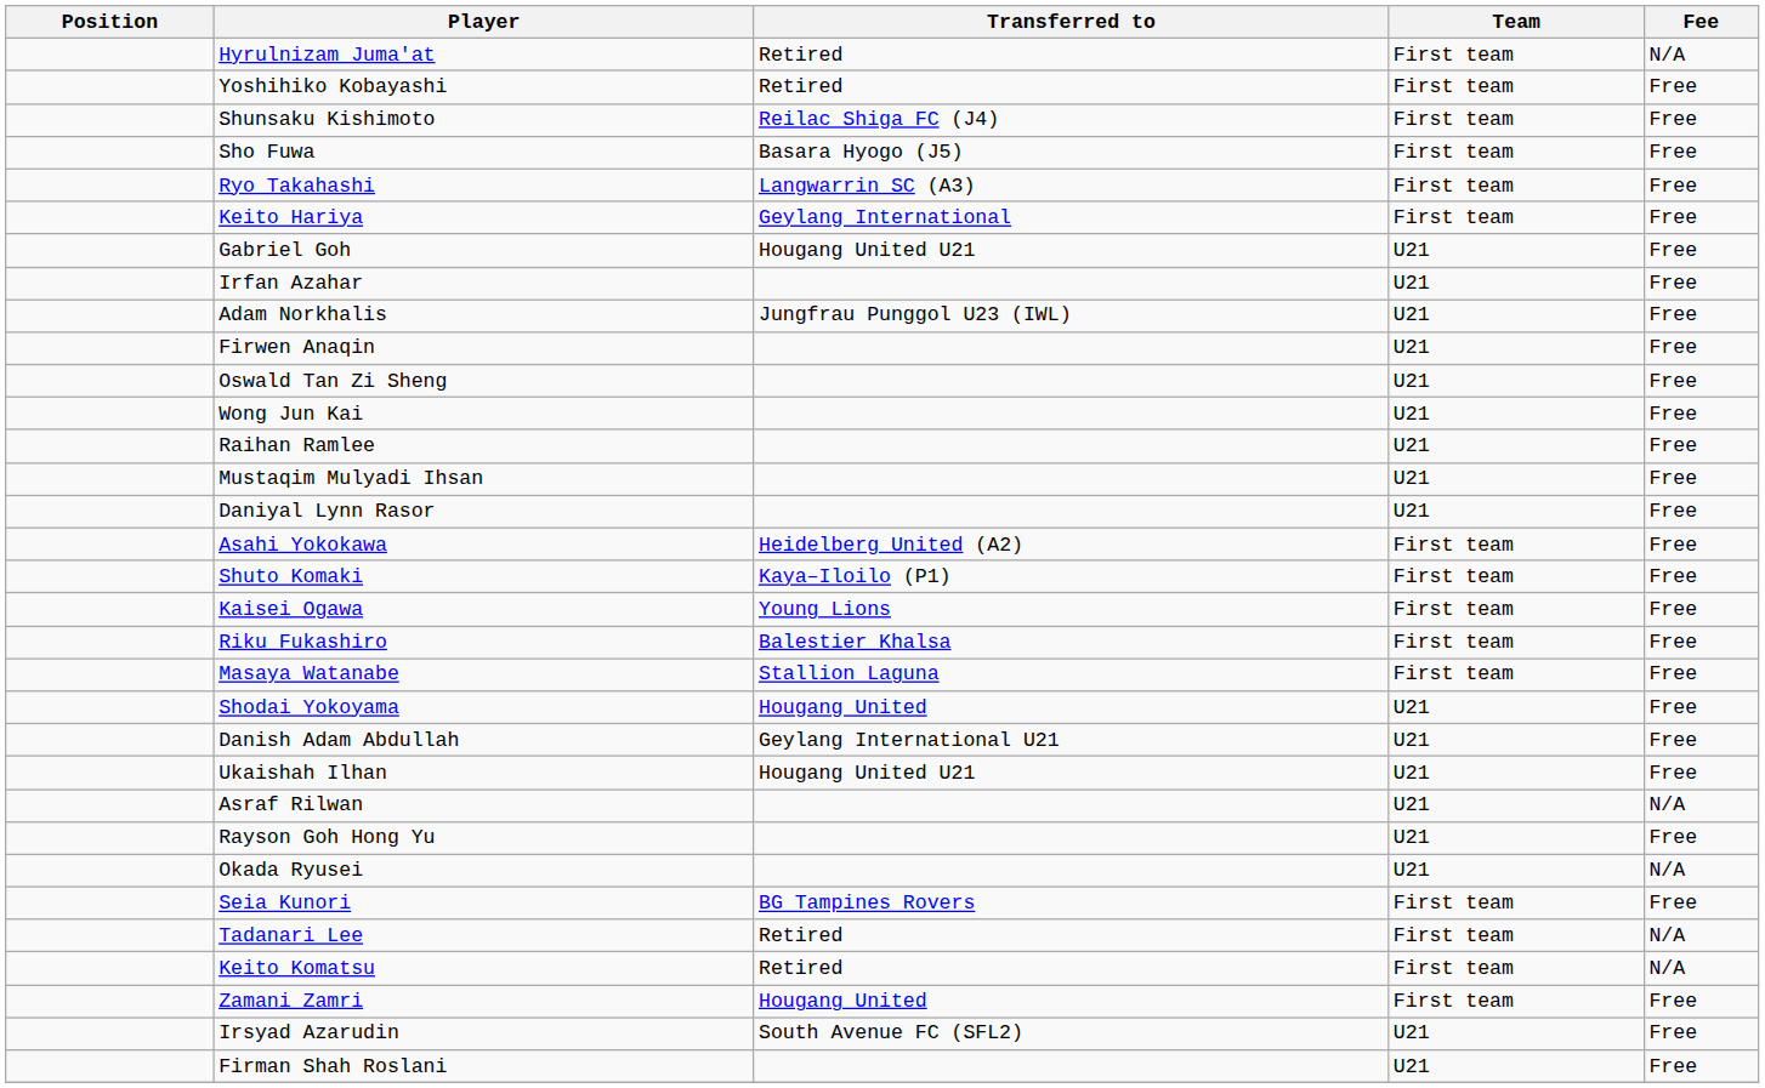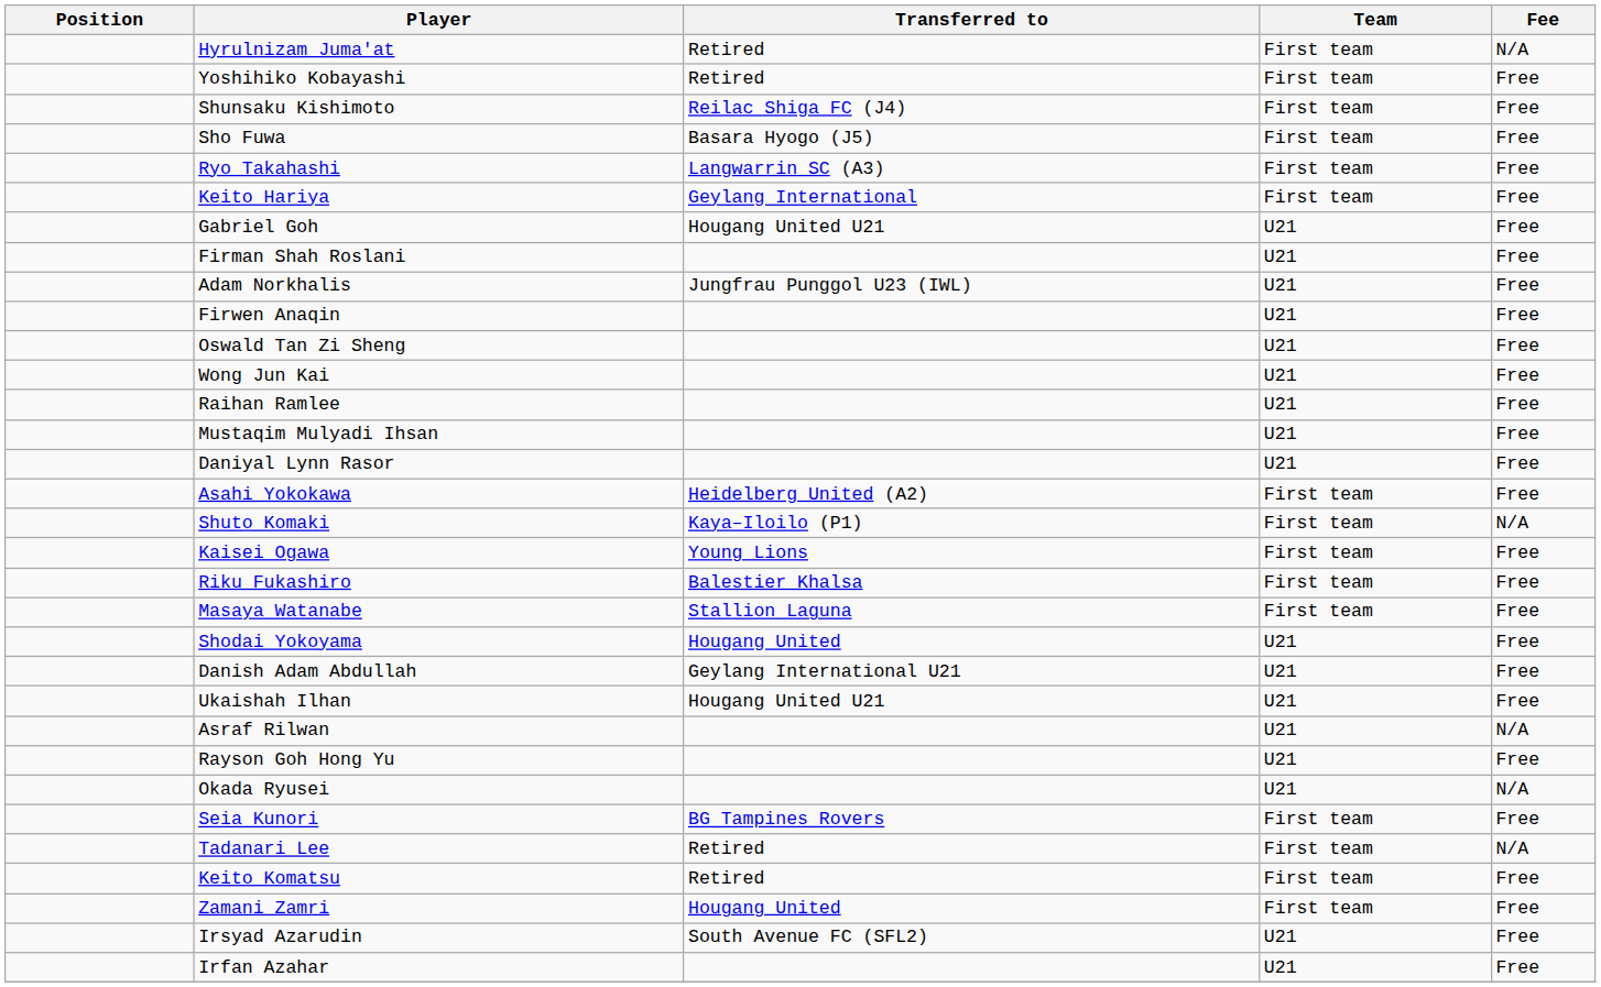rows swapped: Irfan Azahar <-> Firman Shah Roslani
Shuto Komaki | Fee: Free -> N/A
Keito Komatsu | Fee: N/A -> Free
